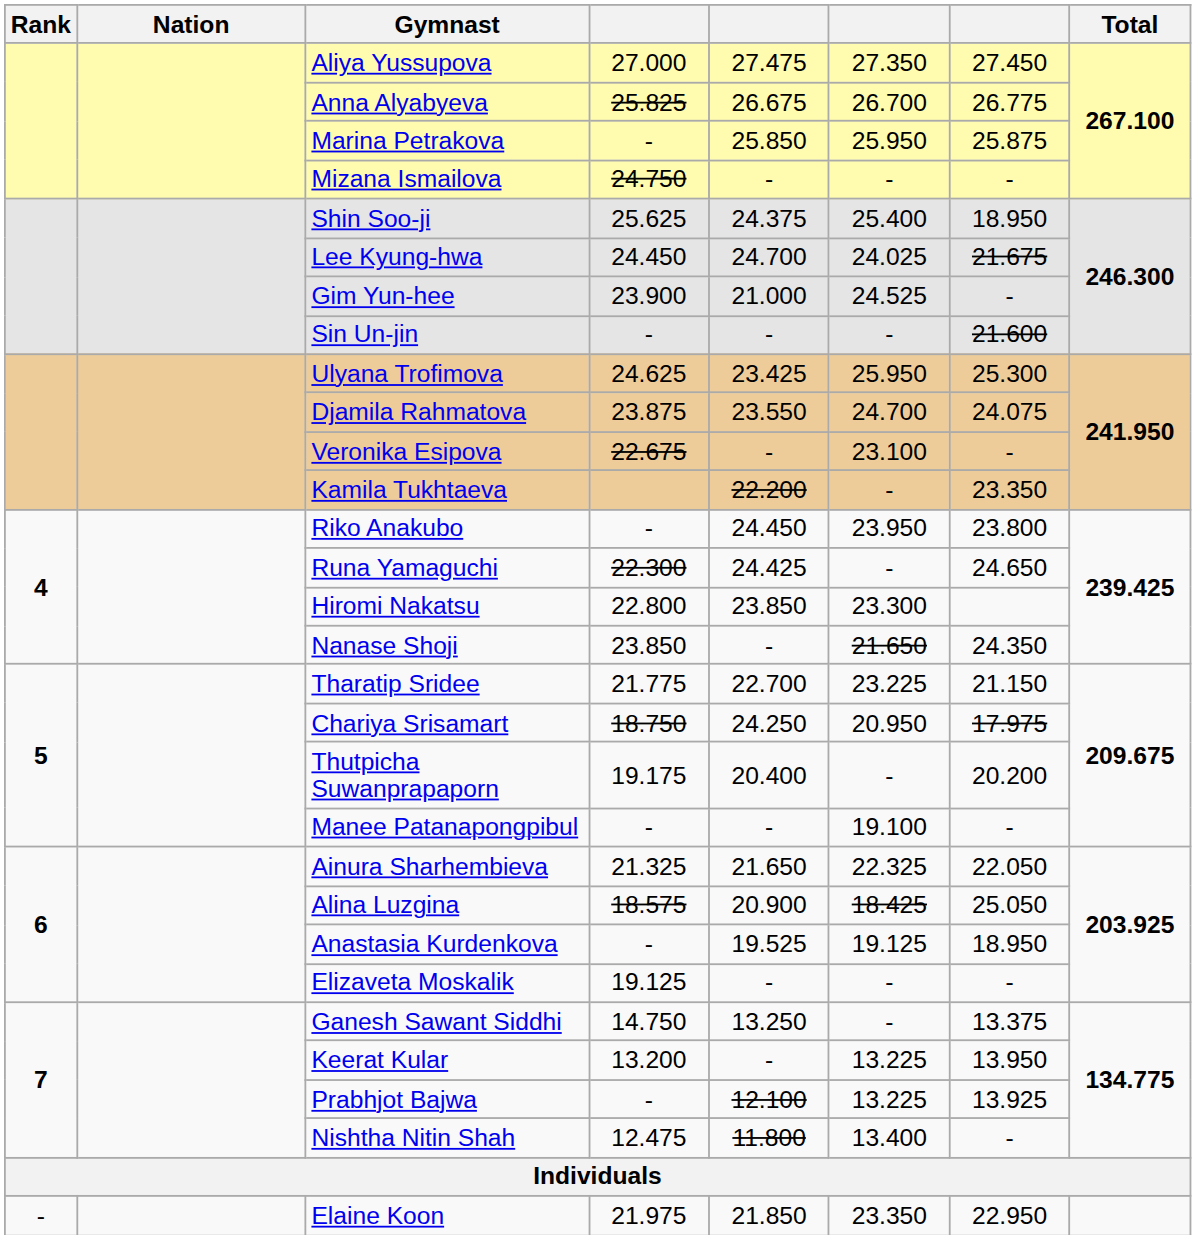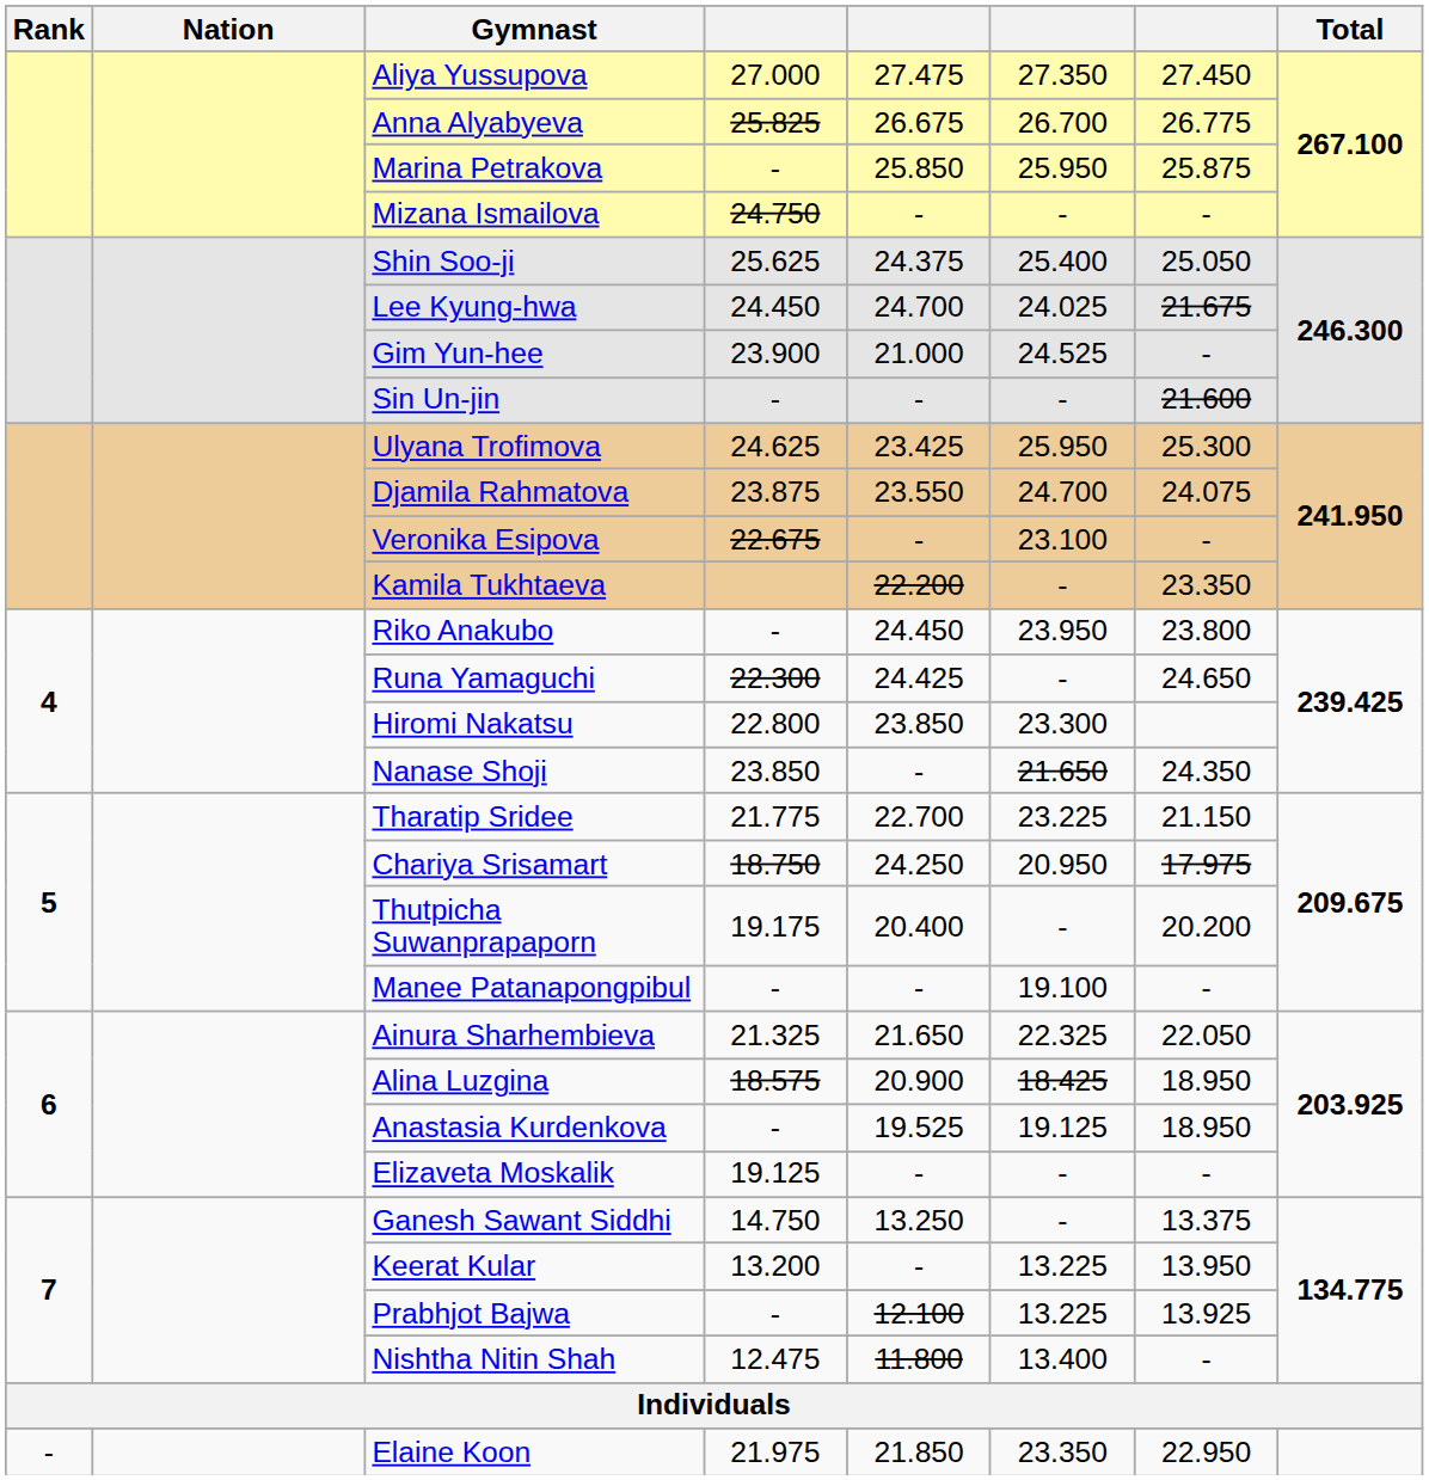Shin Soo-ji | column 7: 18.950 -> 25.050
Alina Luzgina | column 7: 25.050 -> 18.950
